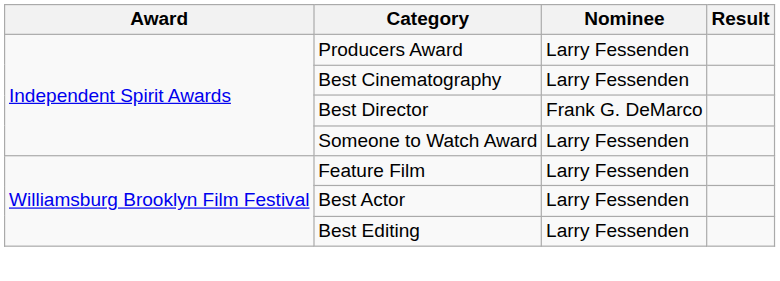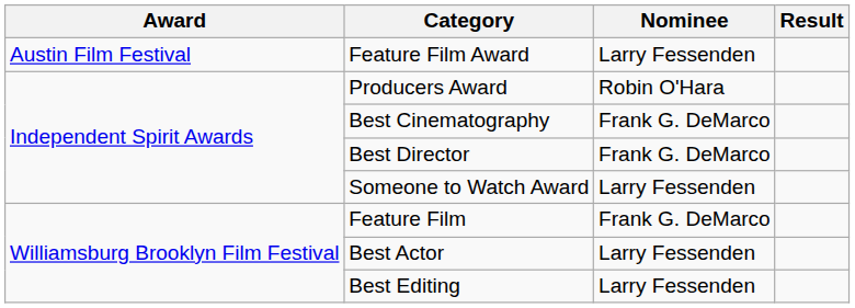+ row: Austin Film Festival | Feature Film Award | Larry Fessenden
Producers Award | Nominee: Larry Fessenden -> Robin O'Hara
Best Cinematography | Nominee: Larry Fessenden -> Frank G. DeMarco
Feature Film | Nominee: Larry Fessenden -> Frank G. DeMarco
